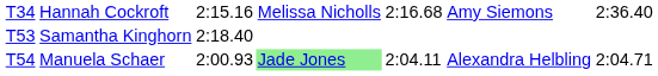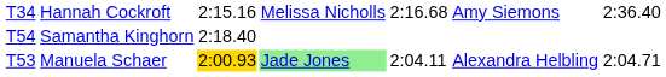Samantha Kinghorn | column 1: T53 -> T54
Manuela Schaer | column 1: T54 -> T53
Manuela Schaer | column 3: no background -> gold background
